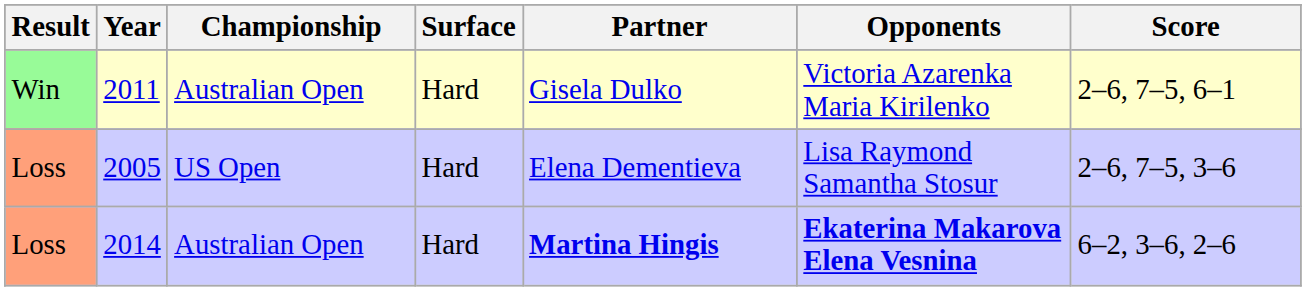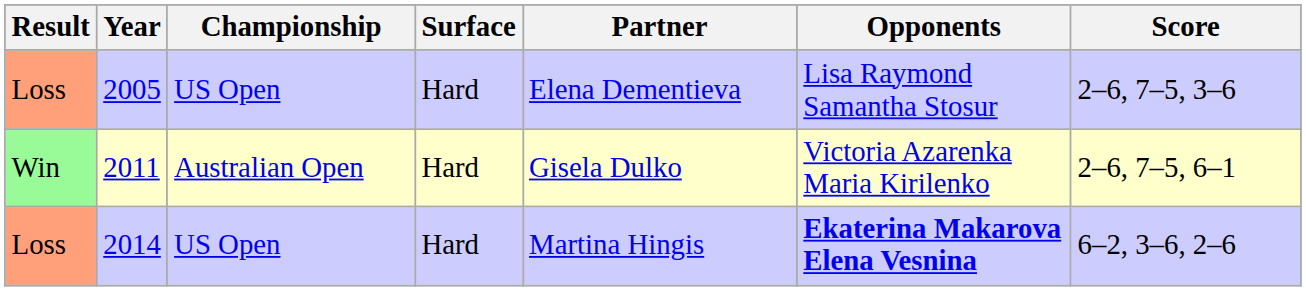rows swapped: 2005 <-> 2011
2014 | Championship: Australian Open -> US Open
2014 | Partner: bold -> normal
